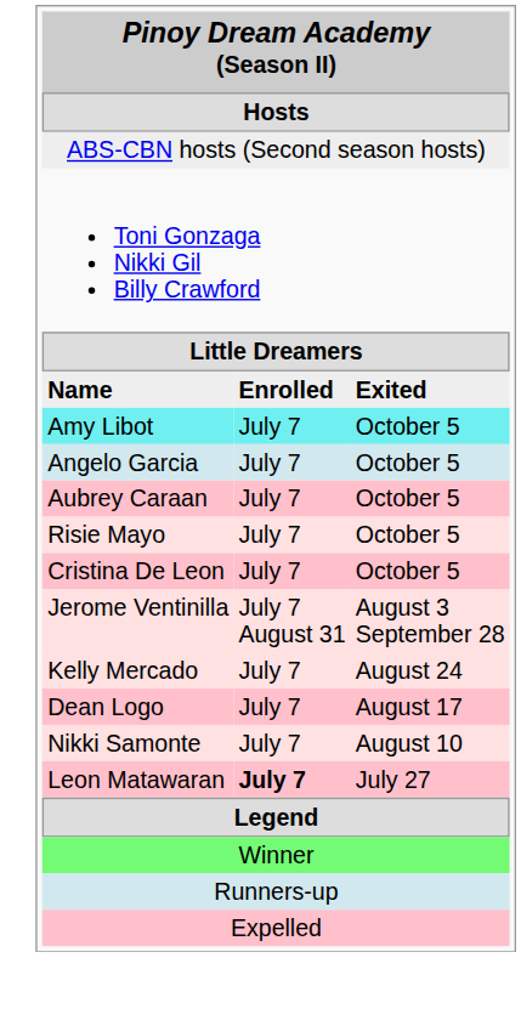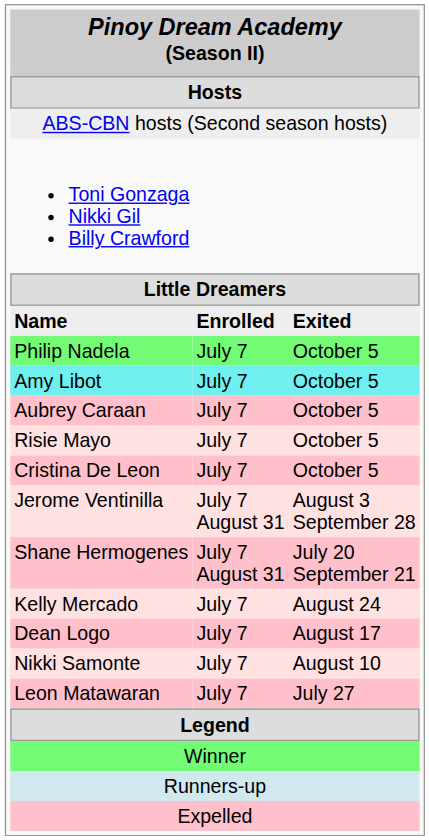+ row: Philip Nadela | July 7 | October 5
- row: Angelo Garcia | July 7 | October 5
+ row: Shane Hermogenes | July 7 August 31 | July 20 September 21
Leon Matawaran | column 2: bold -> normal
